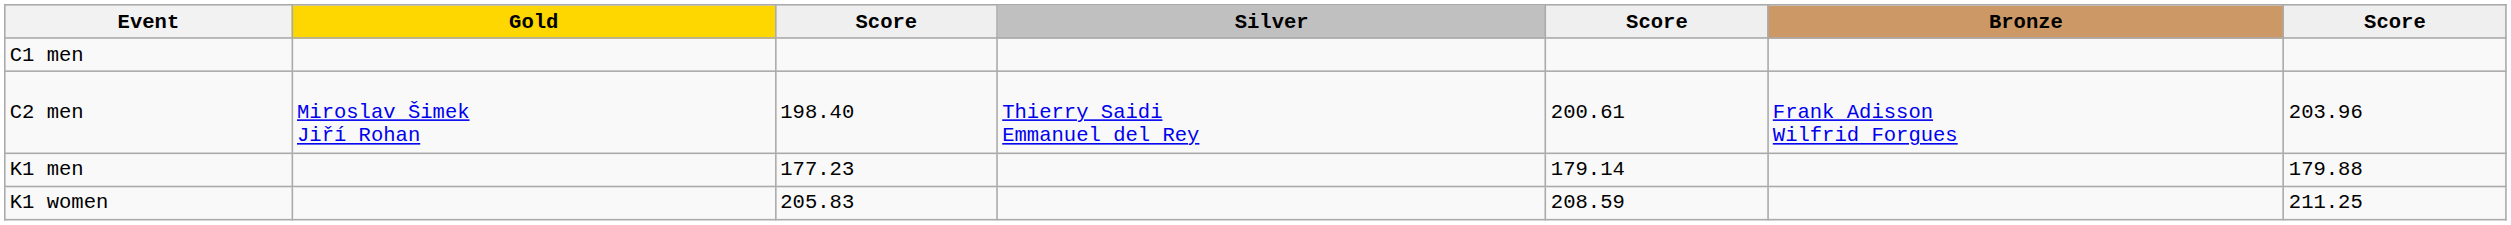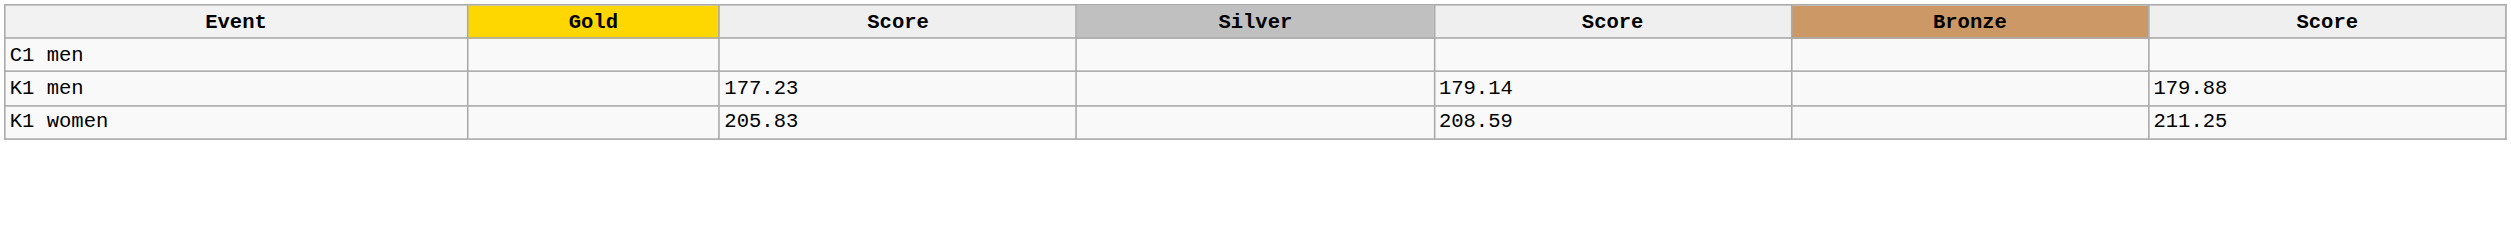- row: C2 men | Miroslav Šimek Jiří Rohan | 198.40 | Thierry Saidi Emmanuel del Rey | 200.61 | Frank Adisson Wilfrid Forgues | 203.96
